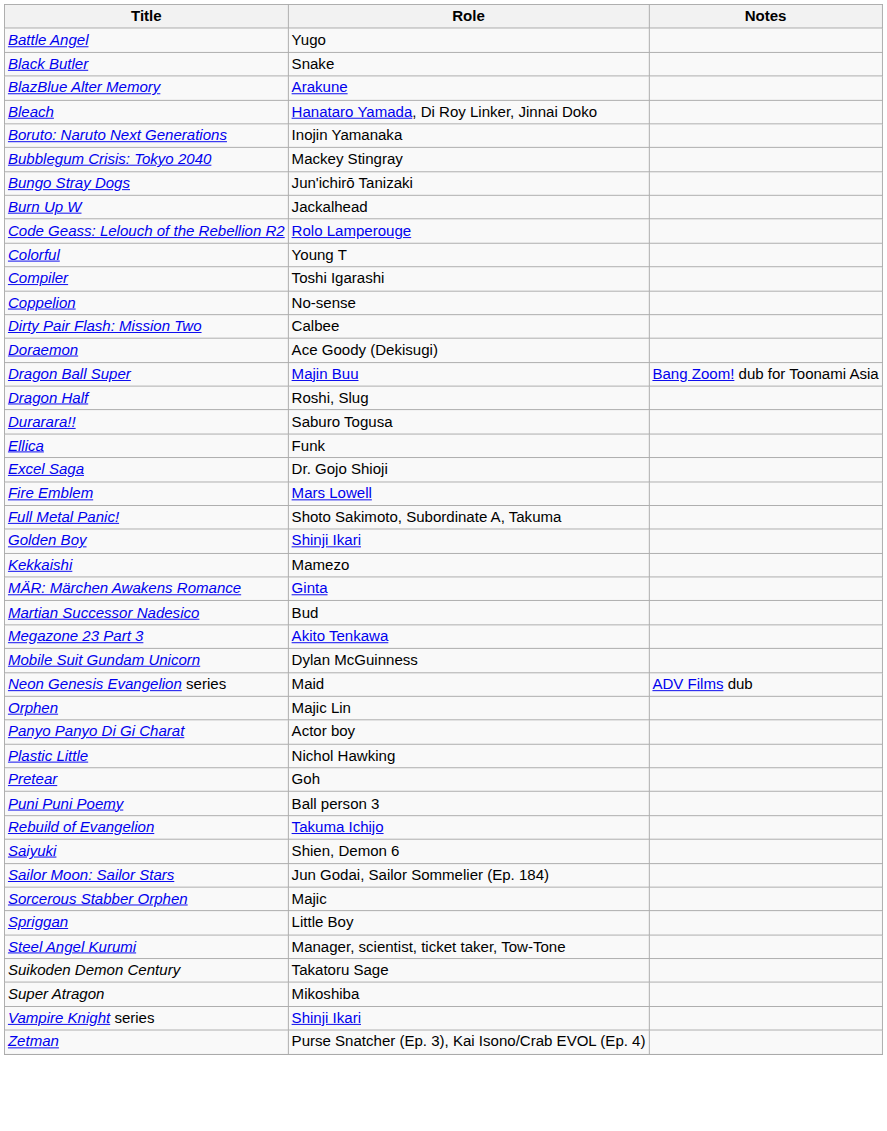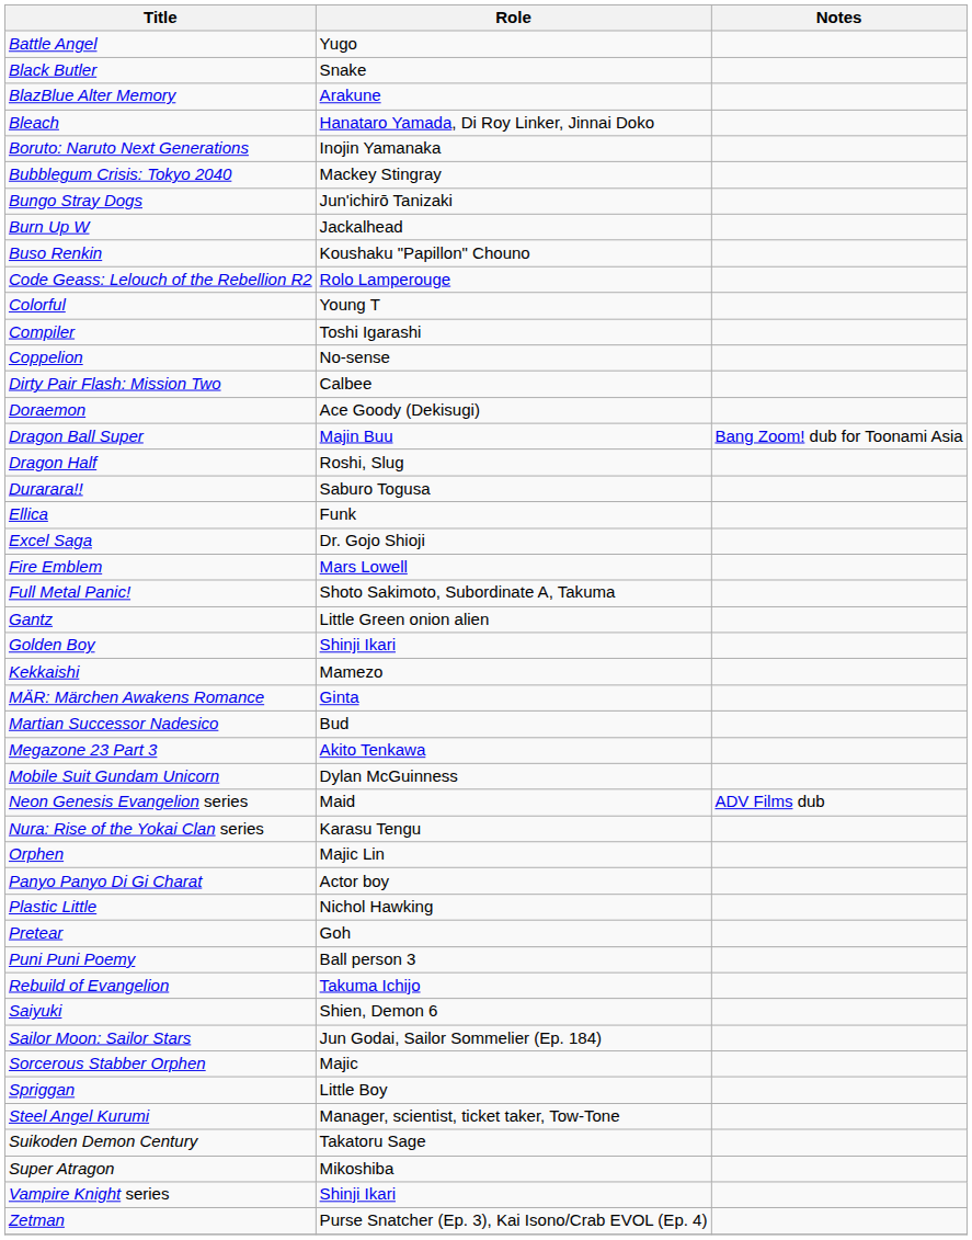+ row: Buso Renkin | Koushaku "Papillon" Chouno
+ row: Gantz | Little Green onion alien
+ row: Nura: Rise of the Yokai Clan series | Karasu Tengu
